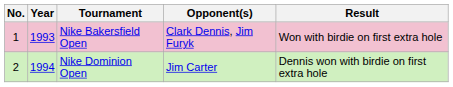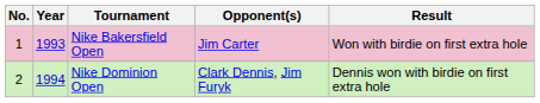Nike Bakersfield Open | Opponent(s): Clark Dennis, Jim Furyk -> Jim Carter
Nike Dominion Open | Opponent(s): Jim Carter -> Clark Dennis, Jim Furyk
